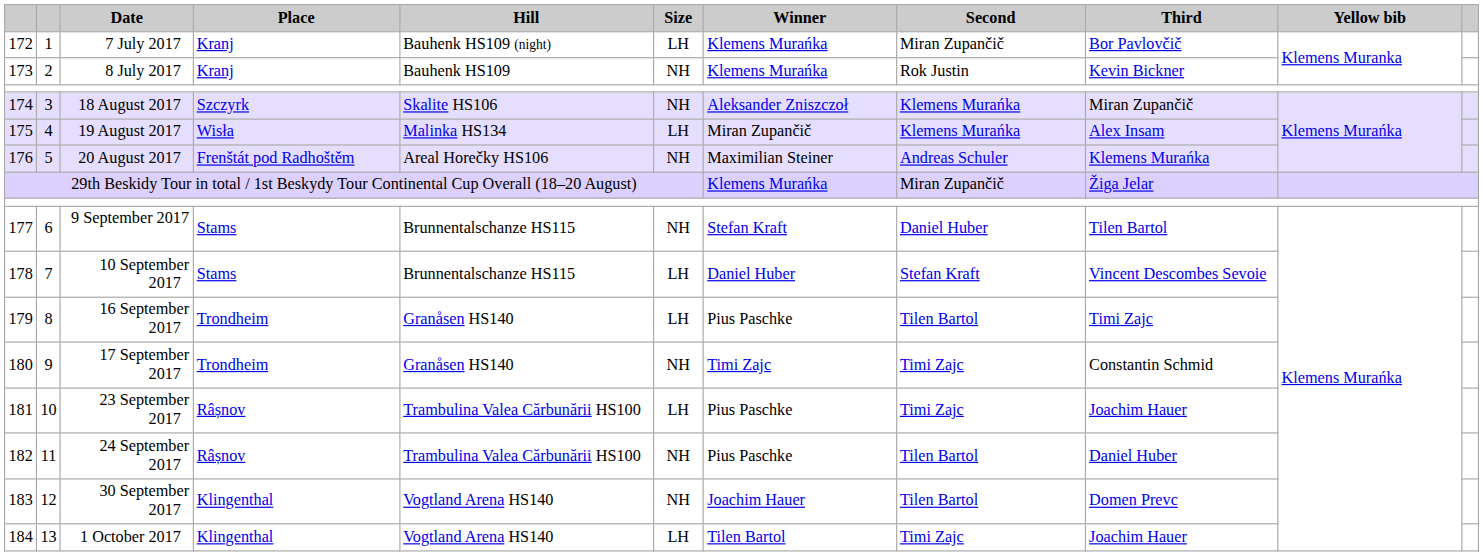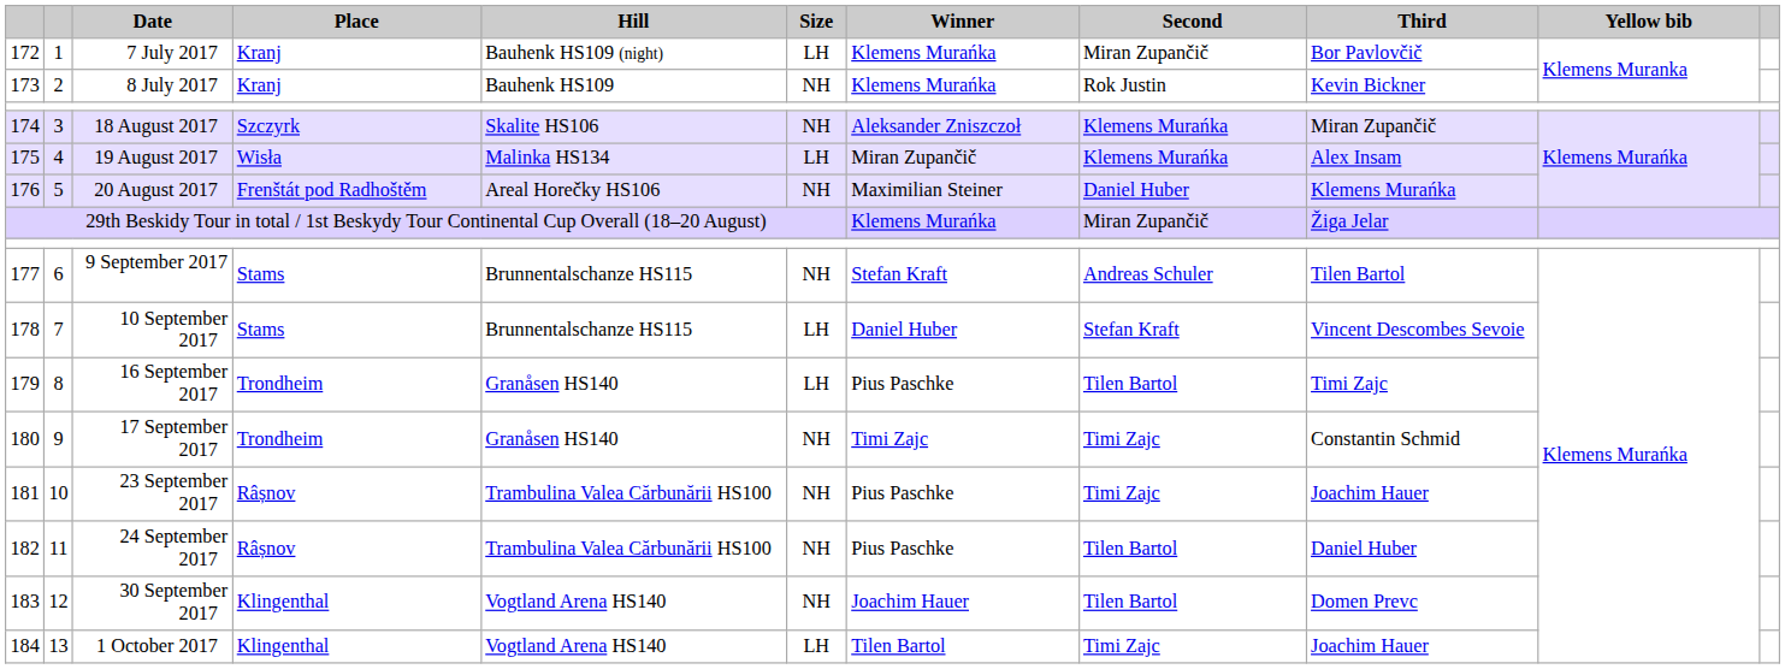20 August 2017 | Second: Andreas Schuler -> Daniel Huber
9 September 2017 | Second: Daniel Huber -> Andreas Schuler
23 September 2017 | Size: LH -> NH
